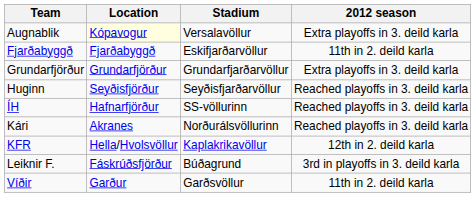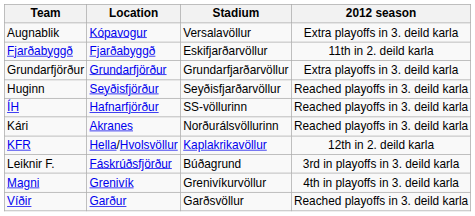Augnablik | Location: lightyellow background -> no background
+ row: Magni | Grenivík | Grenivíkurvöllur | 4th in playoffs in 3. deild karla
Víðir | 2012 season: 11th in 2. deild karla -> Reached playoffs in 3. deild karla
